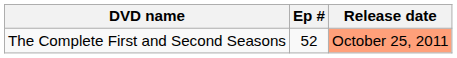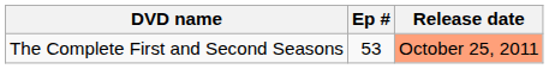The Complete First and Second Seasons | Ep #: 52 -> 53
